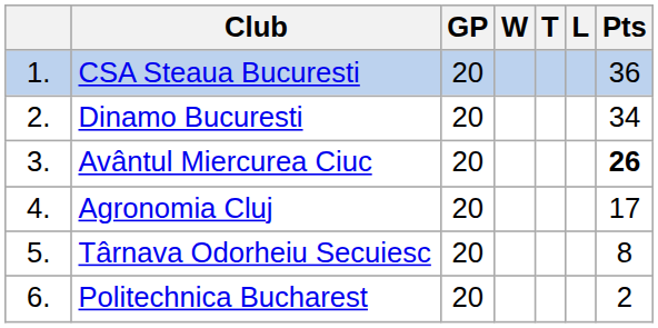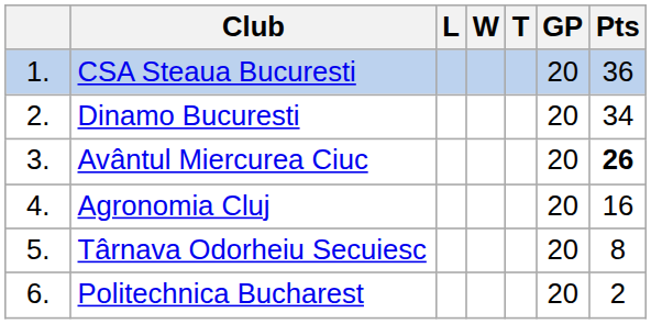columns swapped: GP <-> L
Agronomia Cluj | Pts: 17 -> 16
